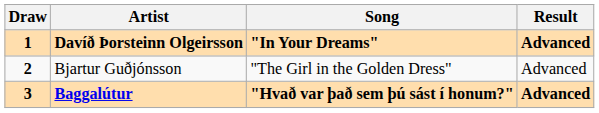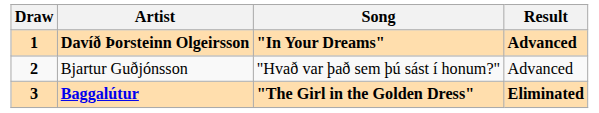Bjartur Guðjónsson | Song: "The Girl in the Golden Dress" -> "Hvað var það sem þú sást í honum?"
Baggalútur | Song: "Hvað var það sem þú sást í honum?" -> "The Girl in the Golden Dress"
Baggalútur | Result: Advanced -> Eliminated
